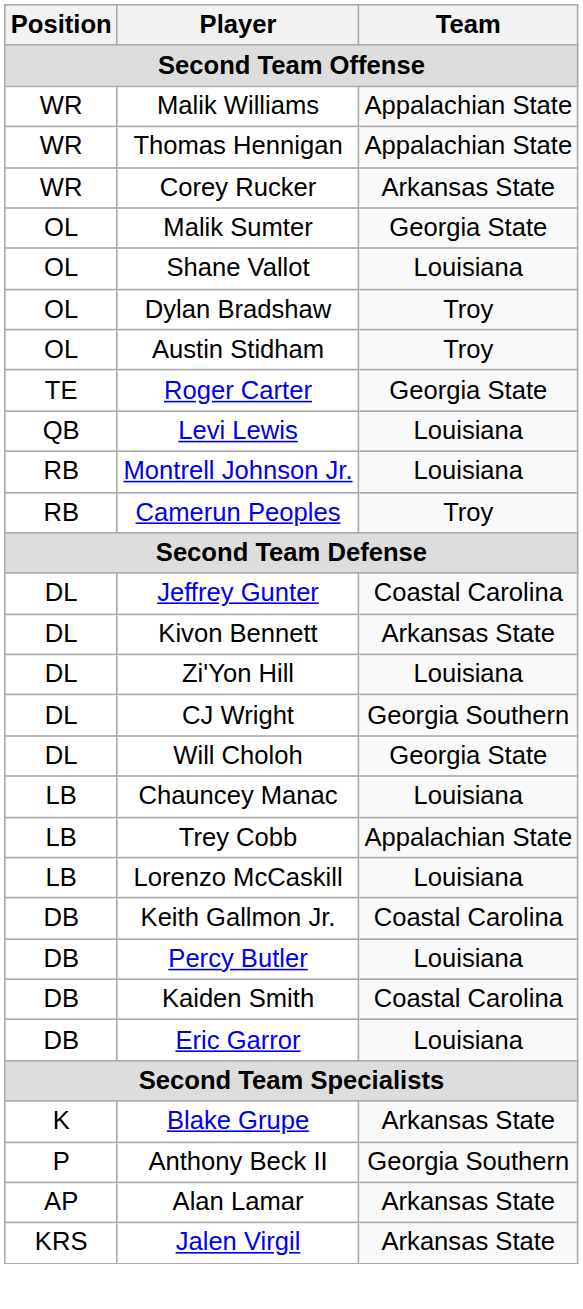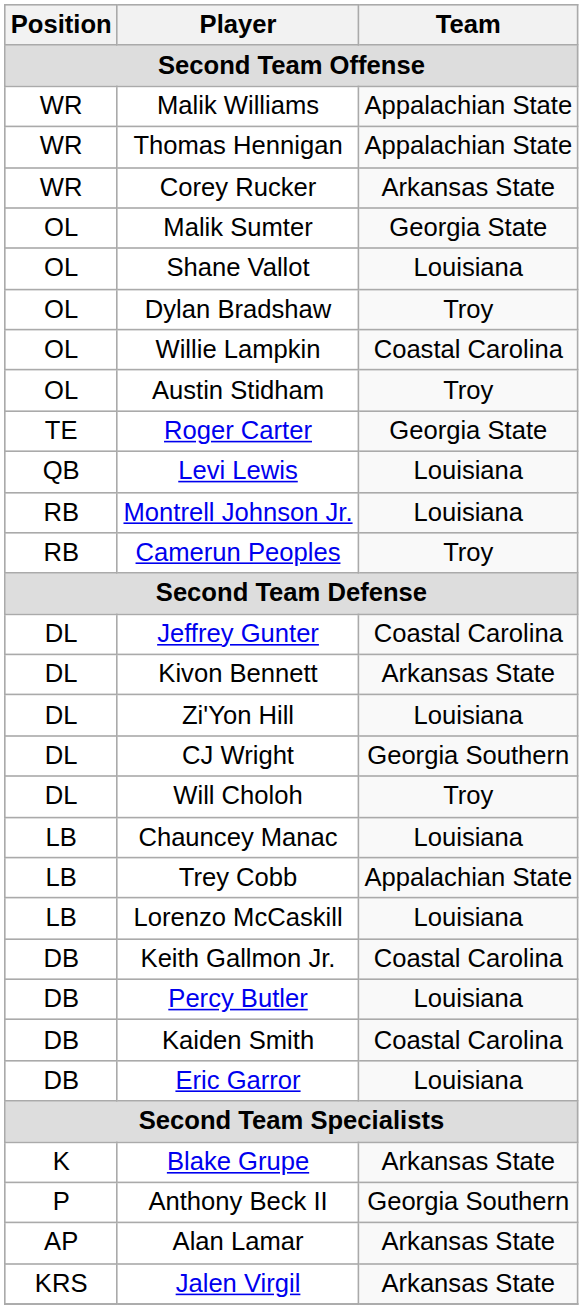+ row: OL | Willie Lampkin | Coastal Carolina
Will Choloh | Team: Georgia State -> Troy
